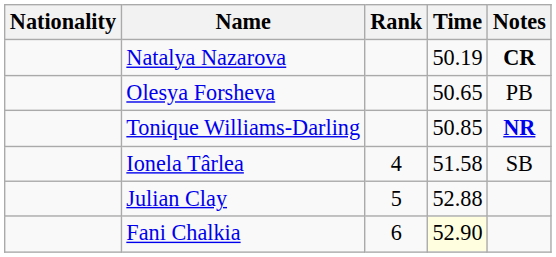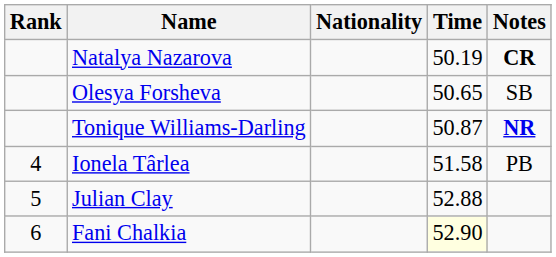columns swapped: Rank <-> Nationality
Olesya Forsheva | Notes: PB -> SB
Tonique Williams-Darling | Time: 50.85 -> 50.87
Ionela Târlea | Notes: SB -> PB
